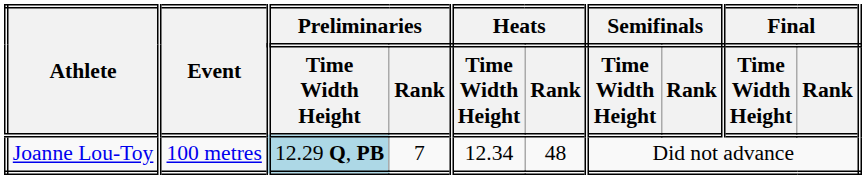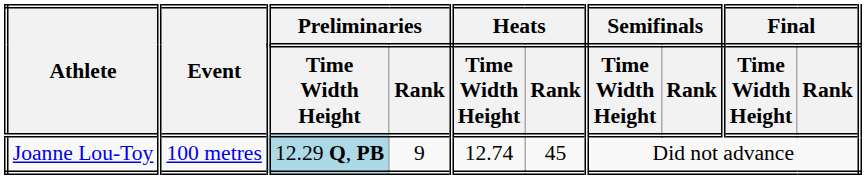Joanne Lou-Toy | Preliminaries / Rank: 7 -> 9
Joanne Lou-Toy | Heats / Time Width Height: 12.34 -> 12.74
Joanne Lou-Toy | Heats / Rank: 48 -> 45
